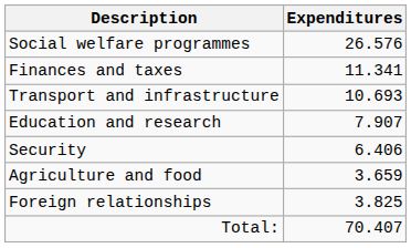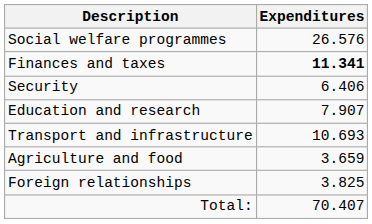Finances and taxes | Expenditures: normal -> bold
rows swapped: Transport and infrastructure <-> Security
